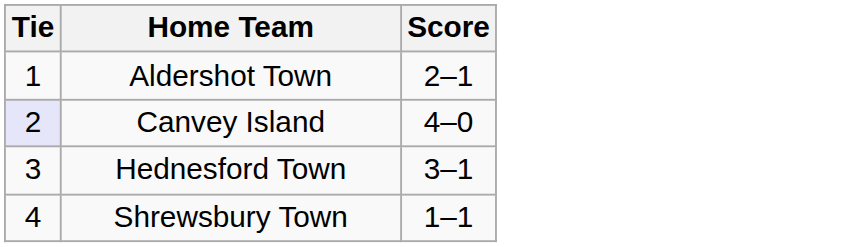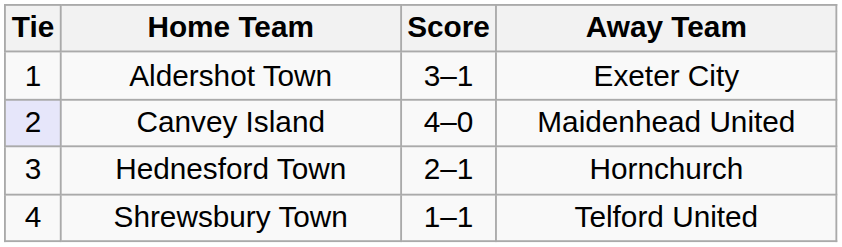+ column: Away Team | Exeter City | Maidenhead United | Hornchurch | Telford United
Aldershot Town | Score: 2–1 -> 3–1
Hednesford Town | Score: 3–1 -> 2–1
